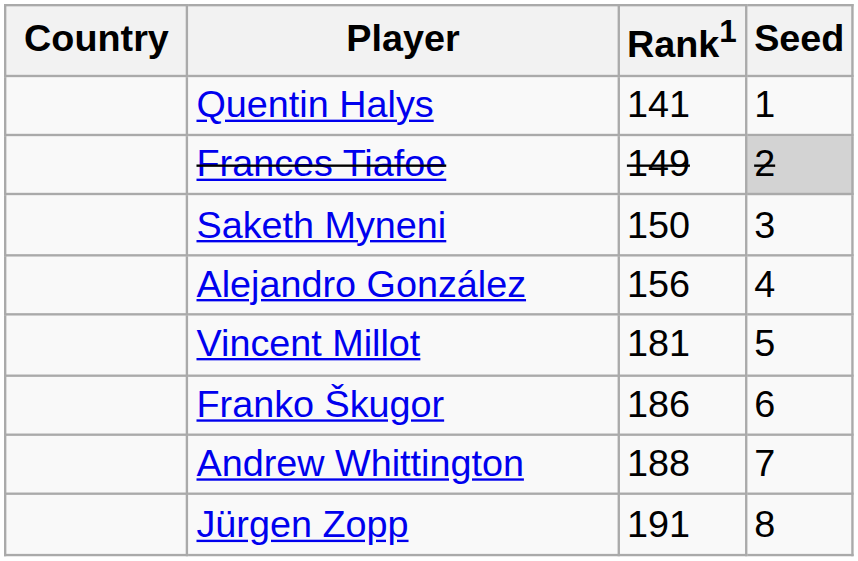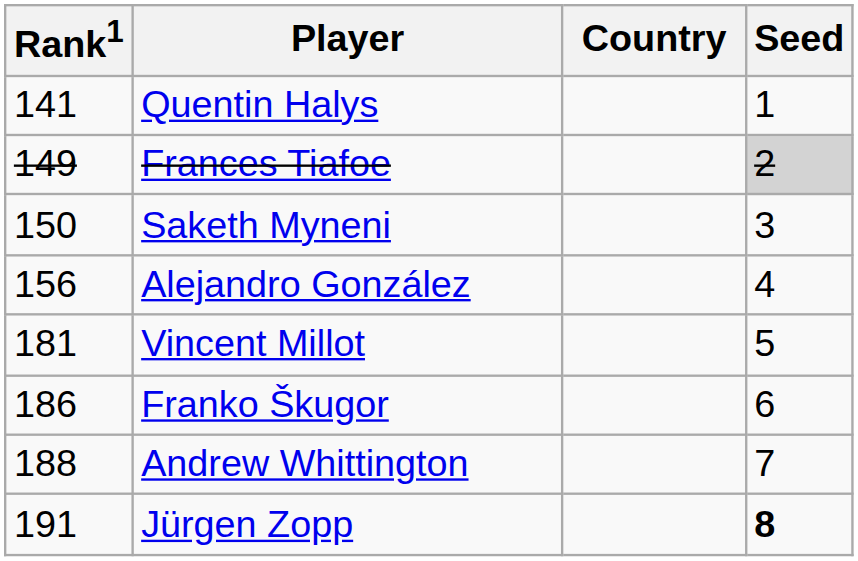columns swapped: Country <-> Rank1
Jürgen Zopp | Seed: normal -> bold
